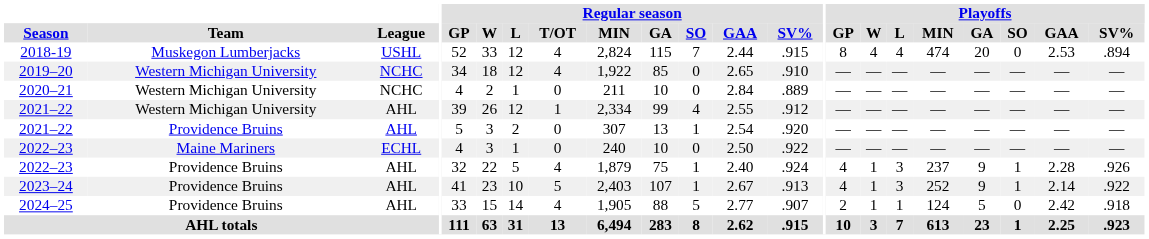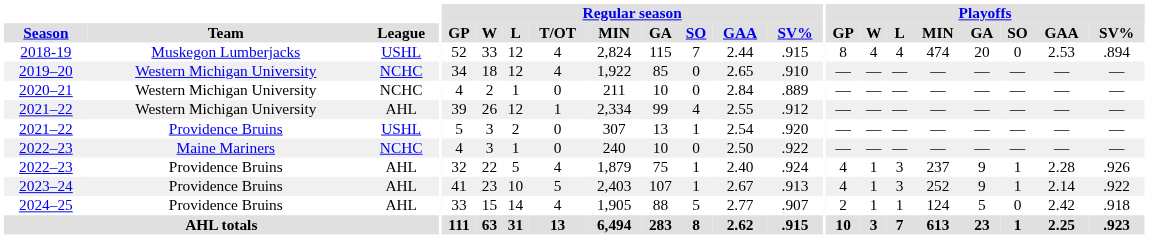2021–22 / Providence Bruins | League: AHL -> USHL
2022–23 / Maine Mariners | League: ECHL -> NCHC
